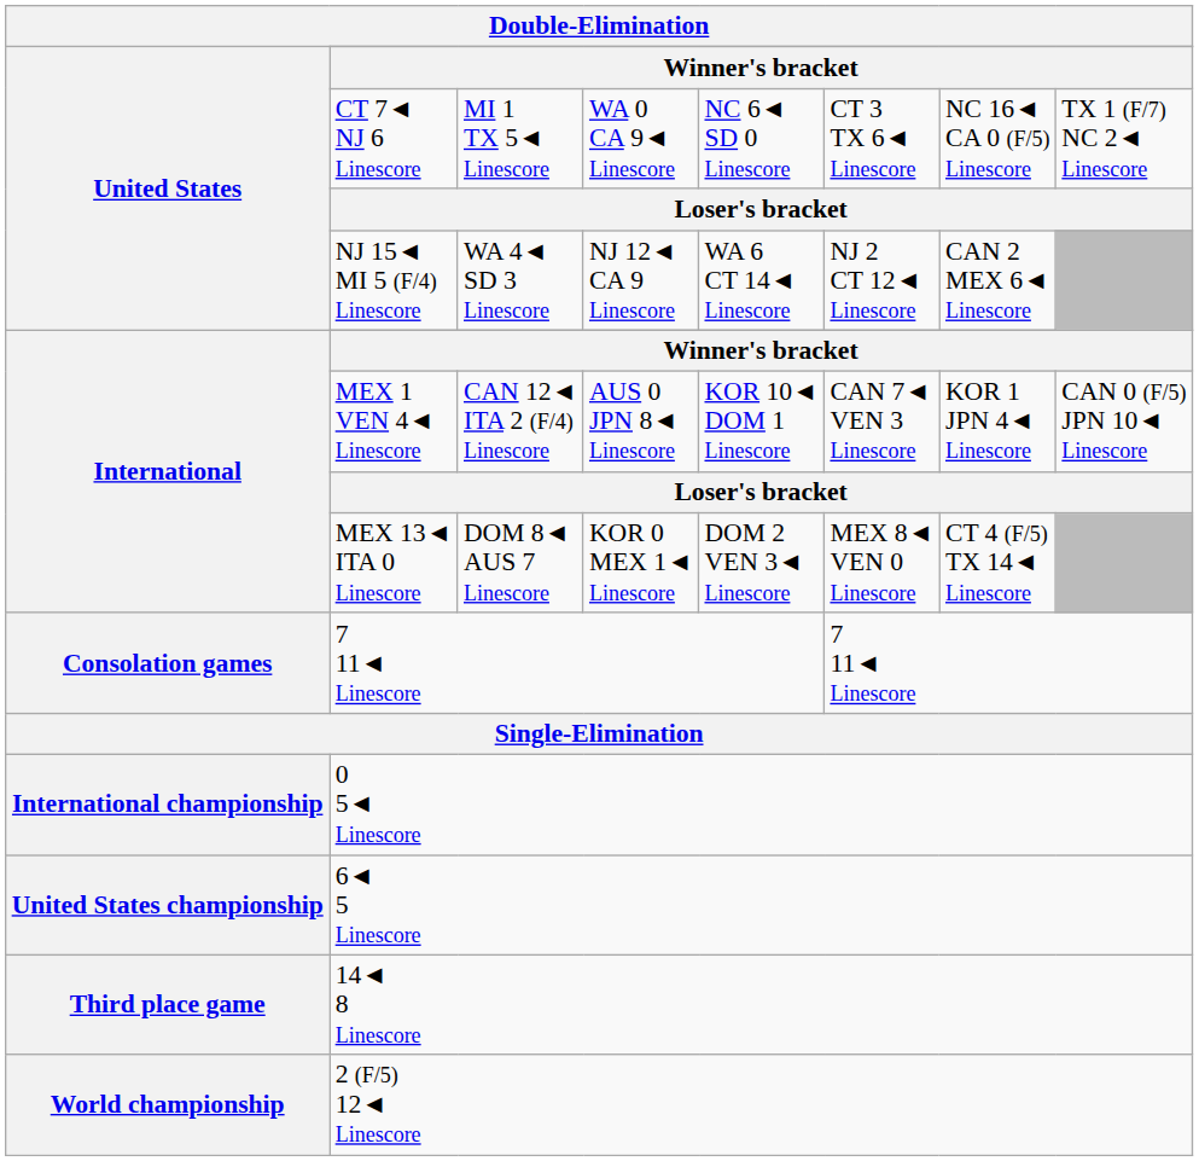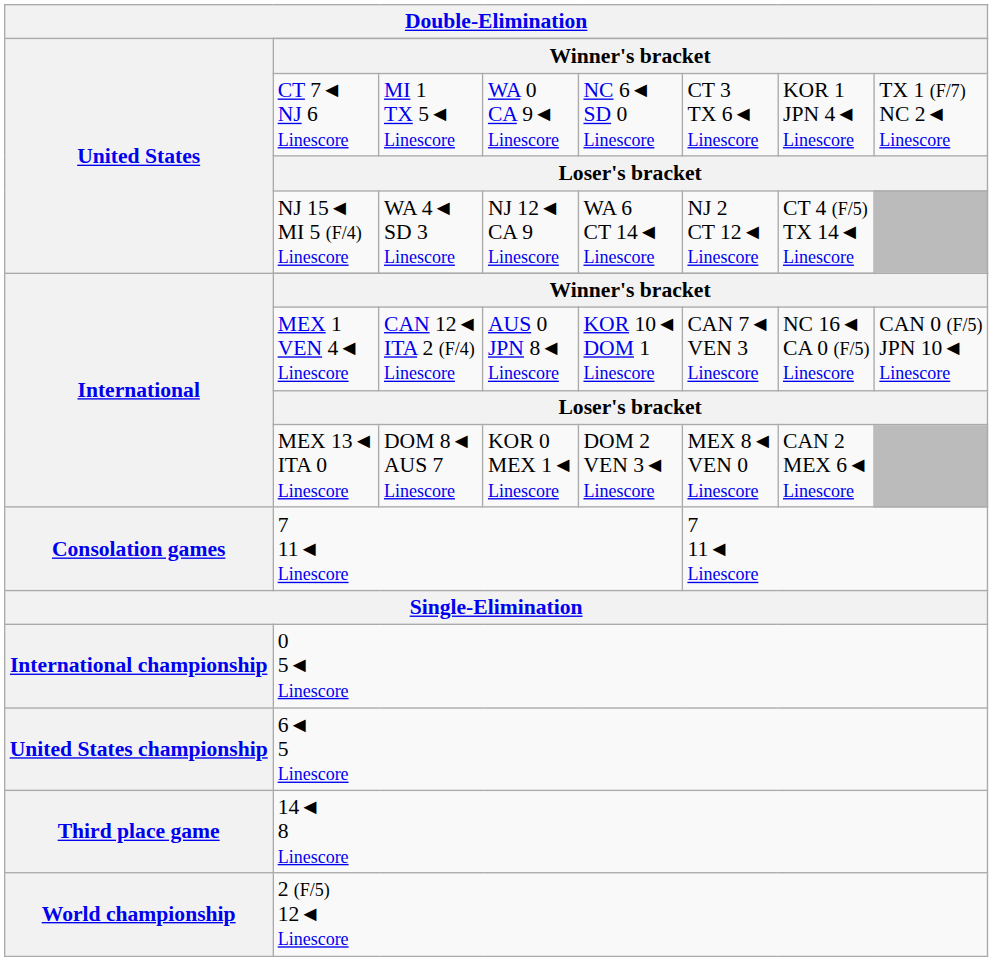CT 7◄ NJ 6 Linescore | column 7: NC 16◄ CA 0 (F/5) Linescore -> KOR 1 JPN 4◄ Linescore
NJ 15◄ MI 5 (F/4) Linescore | column 7: CAN 2 MEX 6◄ Linescore -> CT 4 (F/5) TX 14◄ Linescore
MEX 1 VEN 4◄ Linescore | column 7: KOR 1 JPN 4◄ Linescore -> NC 16◄ CA 0 (F/5) Linescore
MEX 13◄ ITA 0 Linescore | column 7: CT 4 (F/5) TX 14◄ Linescore -> CAN 2 MEX 6◄ Linescore
